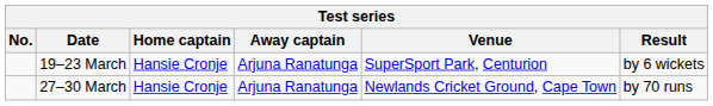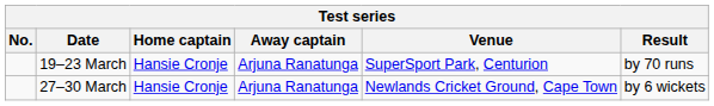19–23 March | Result: by 6 wickets -> by 70 runs
27–30 March | Result: by 70 runs -> by 6 wickets
